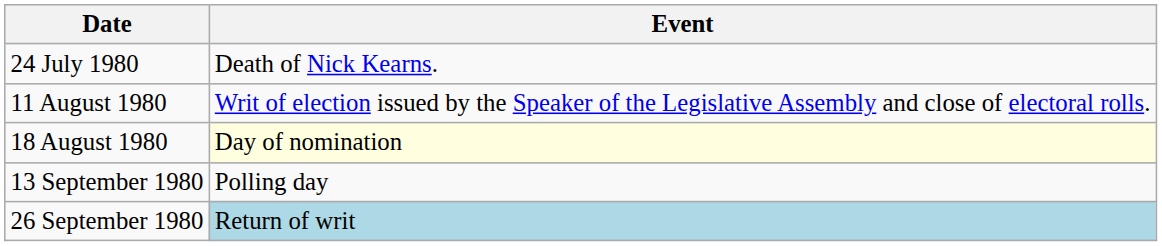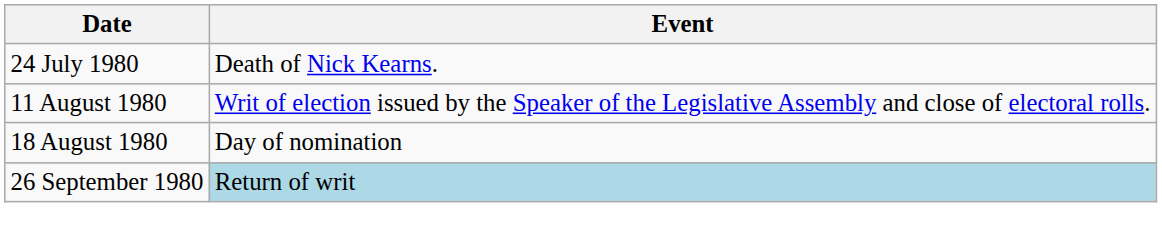18 August 1980 | Event: lightyellow background -> no background
- row: 13 September 1980 | Polling day
